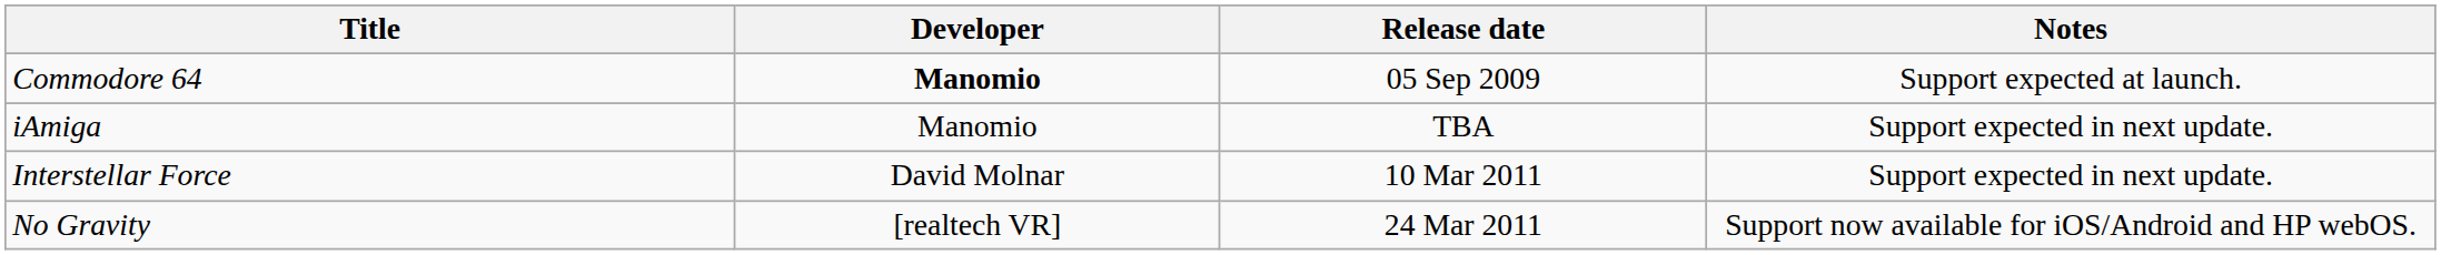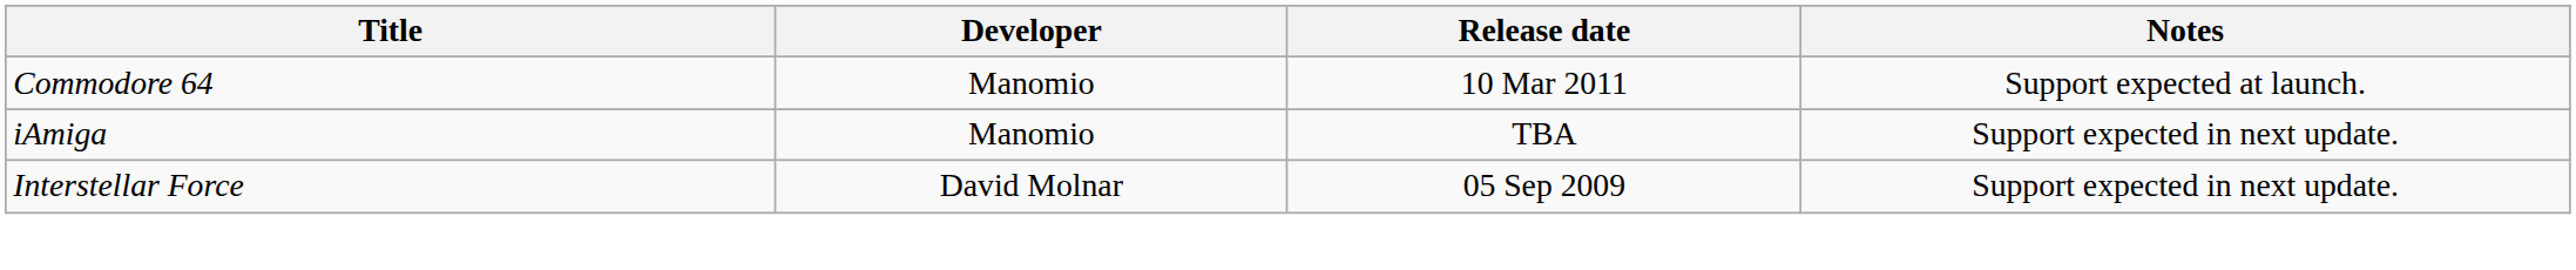Commodore 64 | Developer: bold -> normal
Commodore 64 | Release date: 05 Sep 2009 -> 10 Mar 2011
Interstellar Force | Release date: 10 Mar 2011 -> 05 Sep 2009
- row: No Gravity | [realtech VR] | 24 Mar 2011 | Support now available for iOS/Android and HP webOS.
